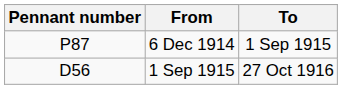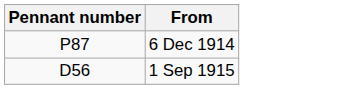- column: To | 1 Sep 1915 | 27 Oct 1916
